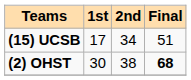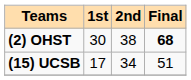rows swapped: (15) UCSB <-> (2) OHST
